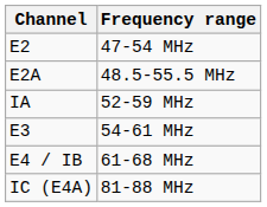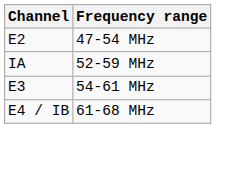- row: E2A | 48.5-55.5 MHz
- row: IC (E4A) | 81-88 MHz
